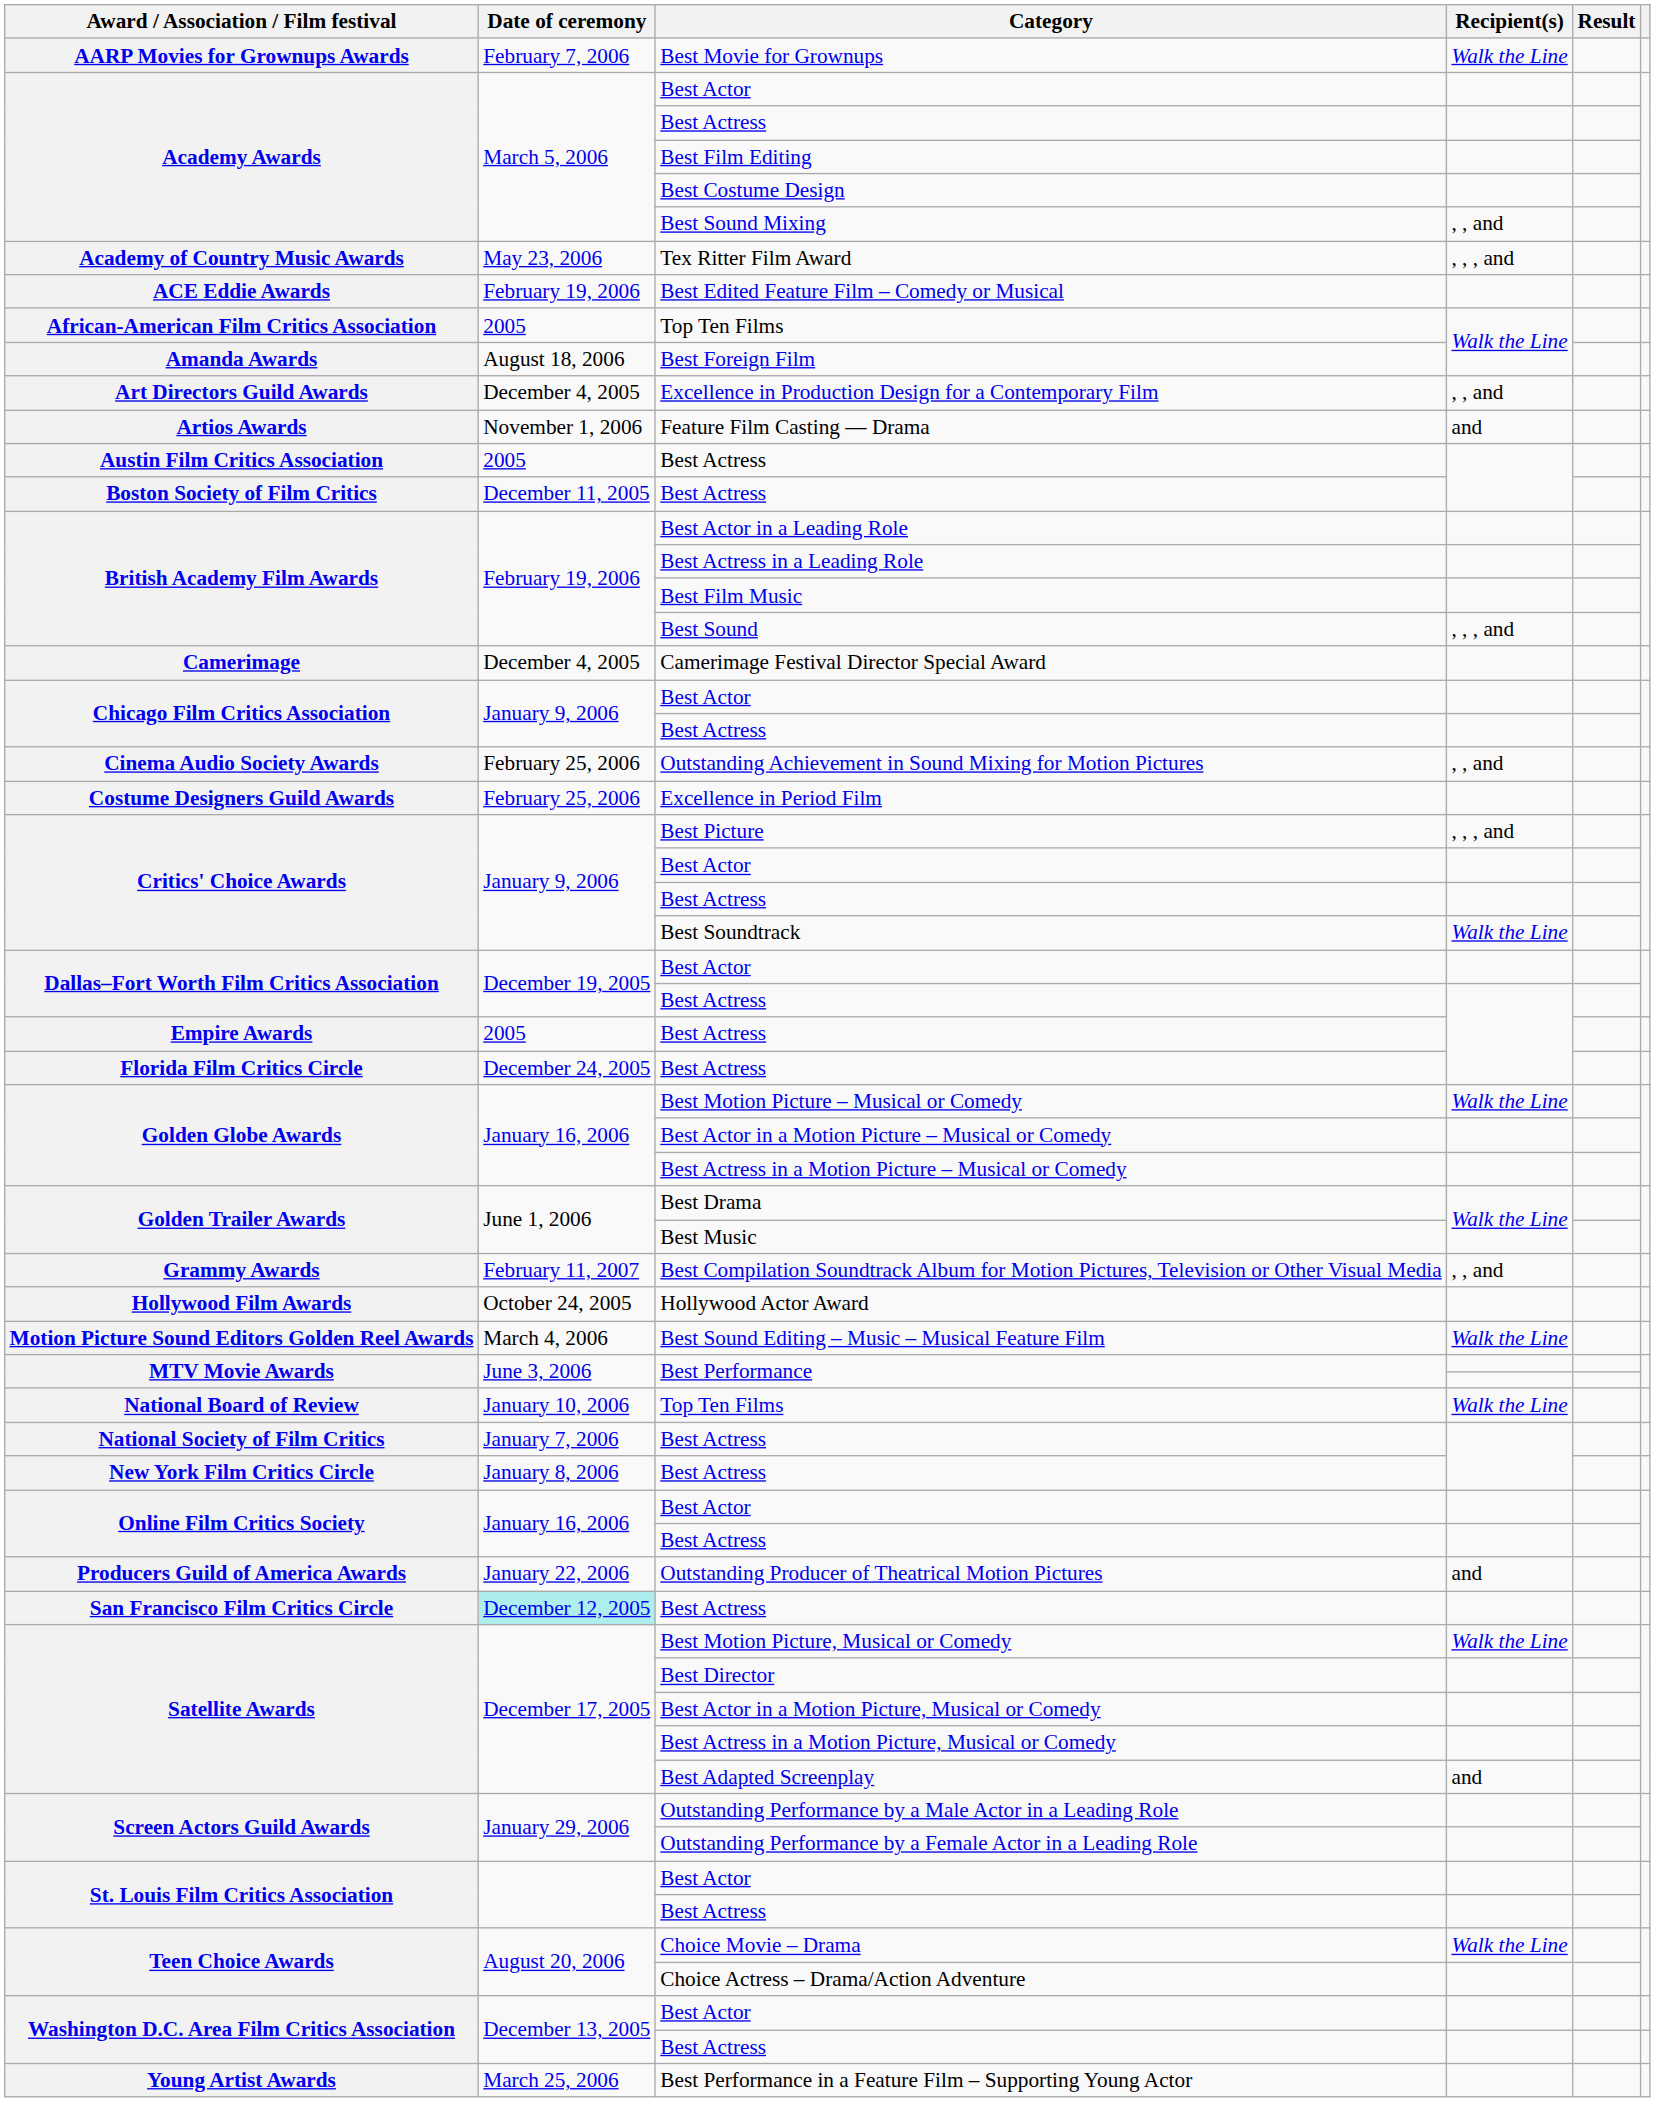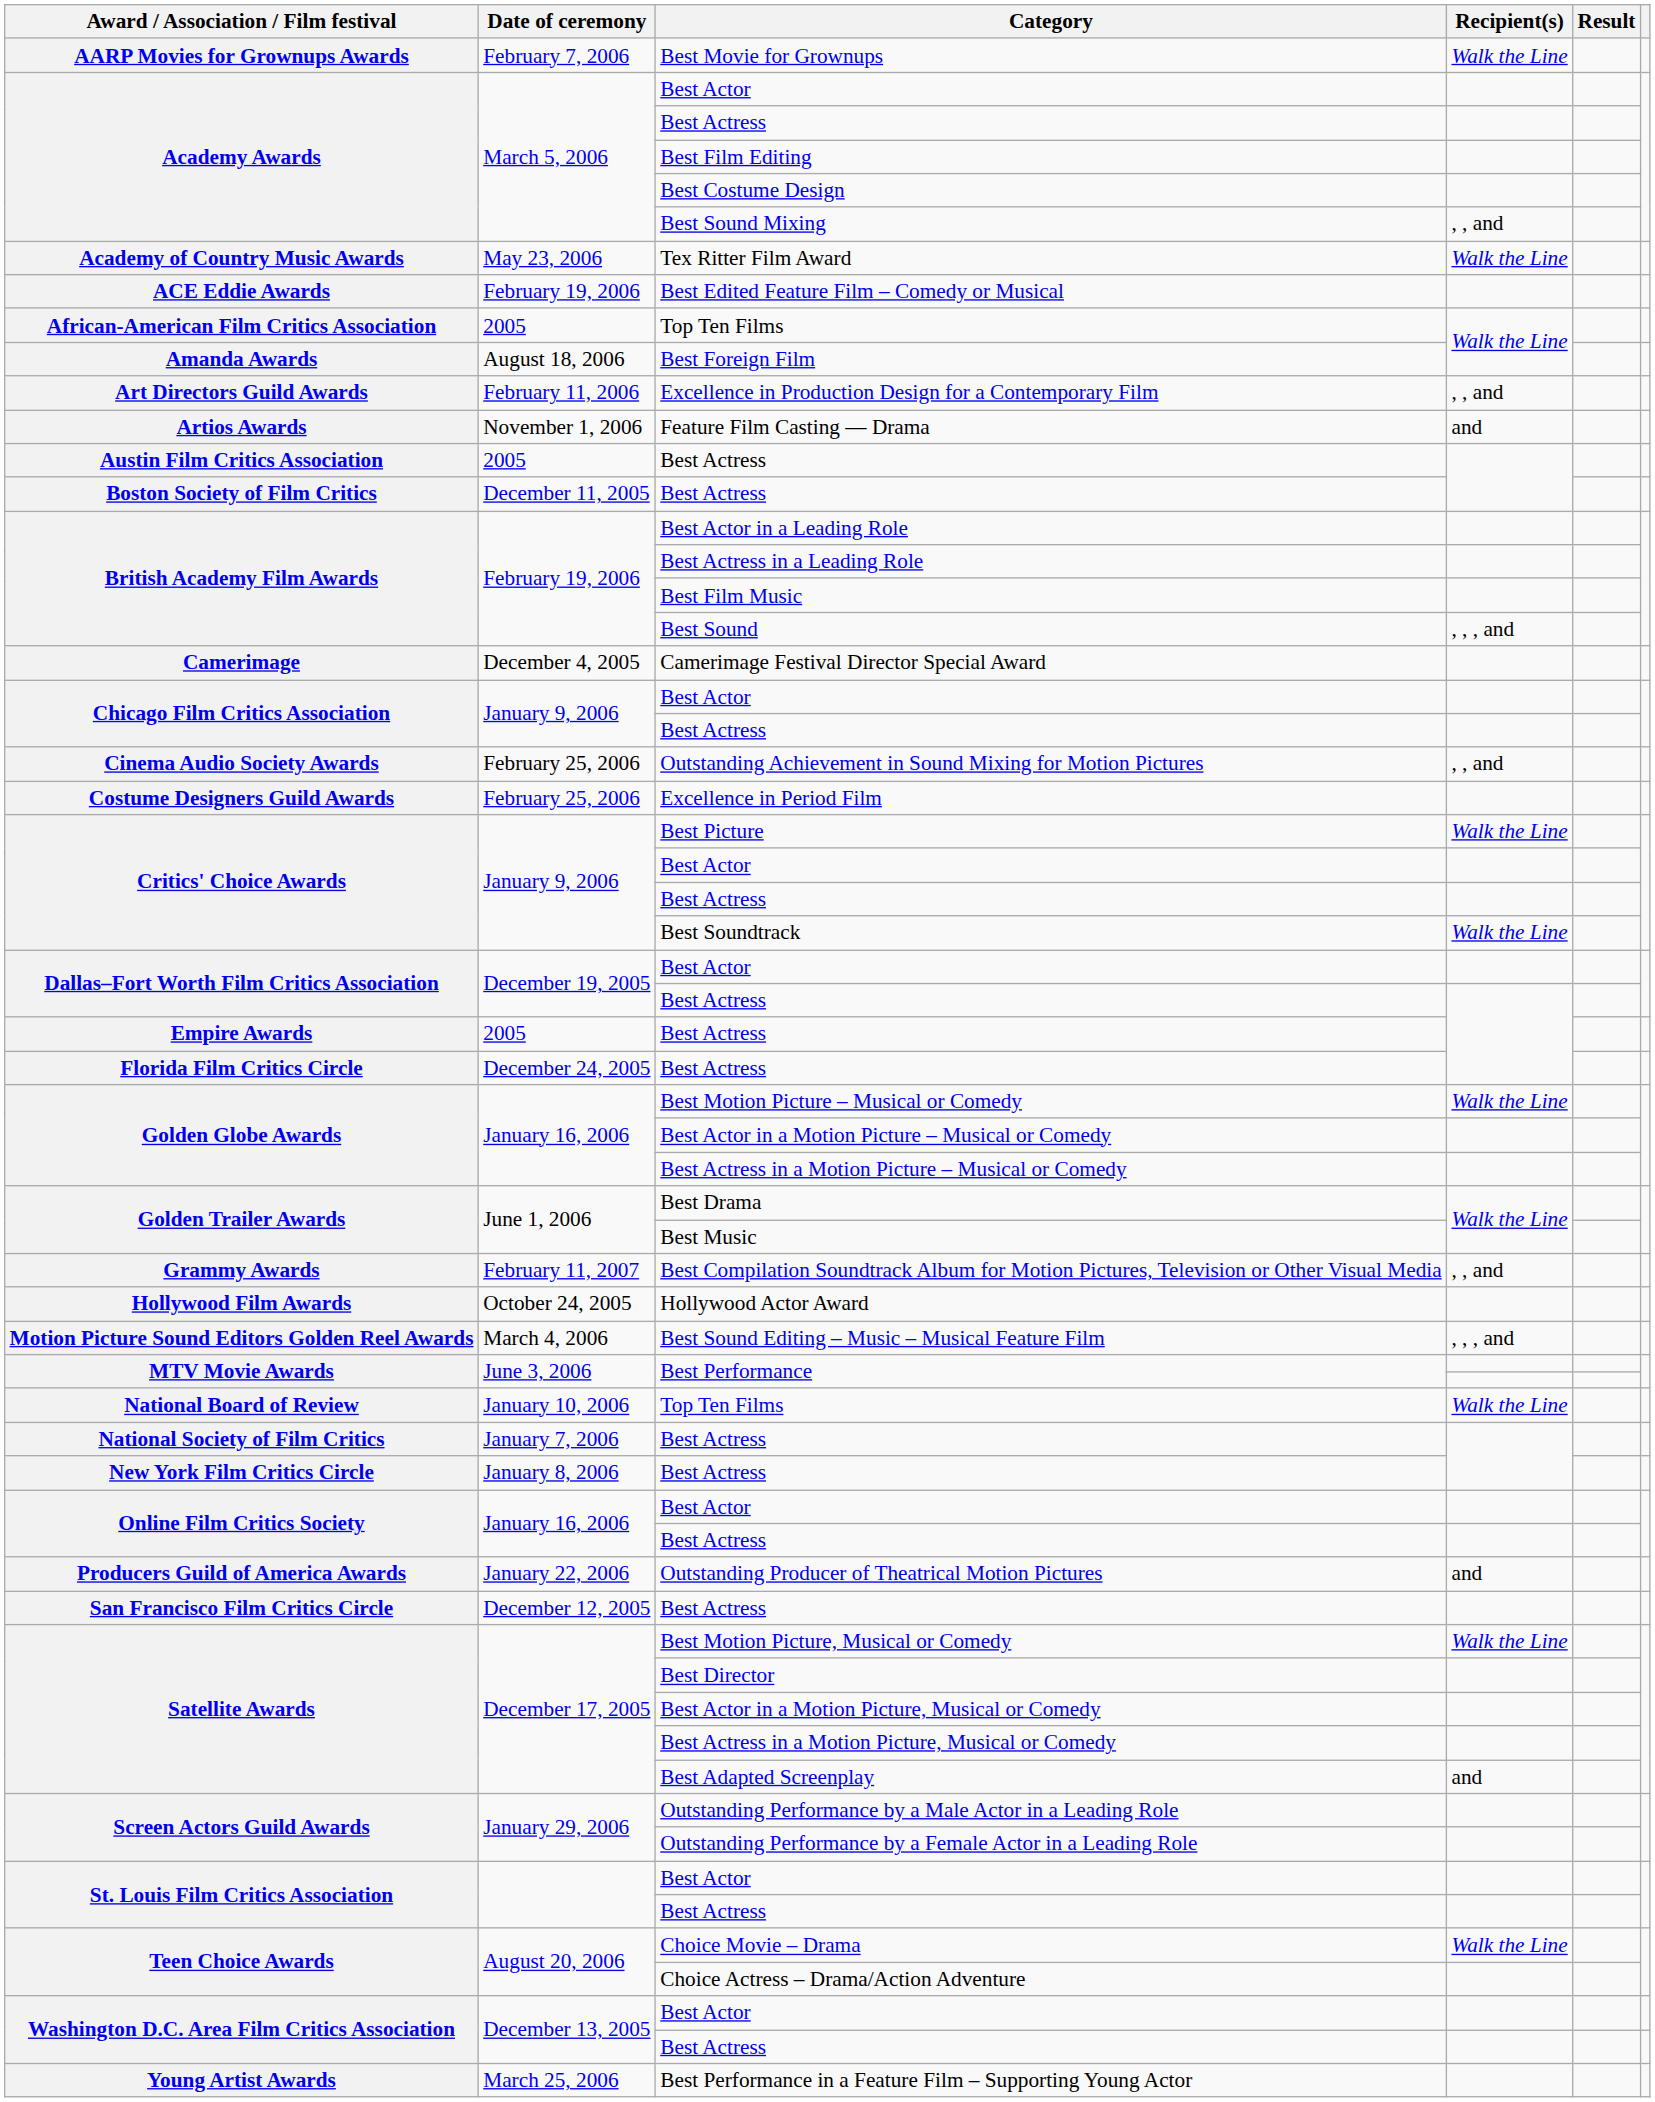Tex Ritter Film Award | Recipient(s): , , , and -> Walk the Line
Excellence in Production Design for a Contemporary Film | Date of ceremony: December 4, 2005 -> February 11, 2006
Best Picture | Recipient(s): , , , and -> Walk the Line
Best Sound Editing – Music – Musical Feature Film | Recipient(s): Walk the Line -> , , , and
San Francisco Film Critics Circle / Best Actress | Date of ceremony: paleturquoise background -> no background
